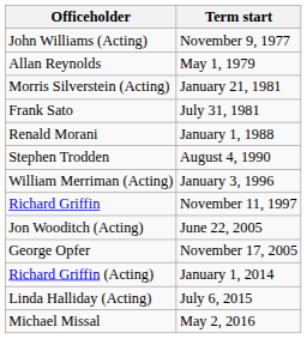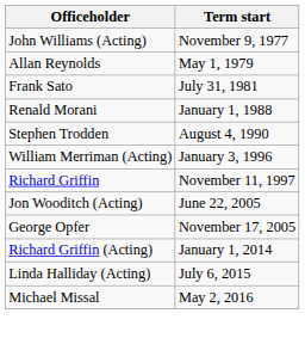- row: Morris Silverstein (Acting) | January 21, 1981
